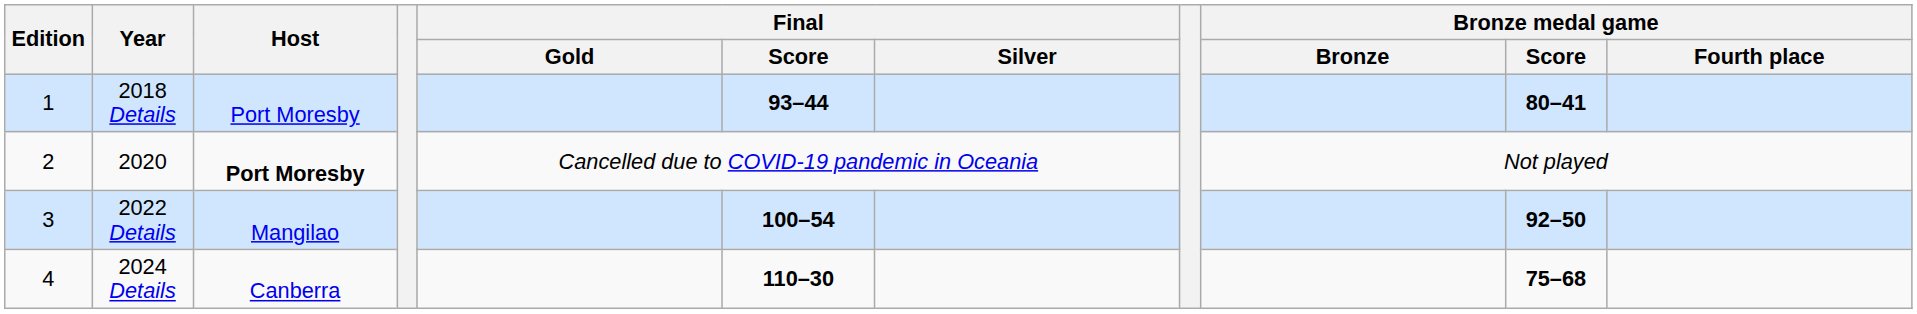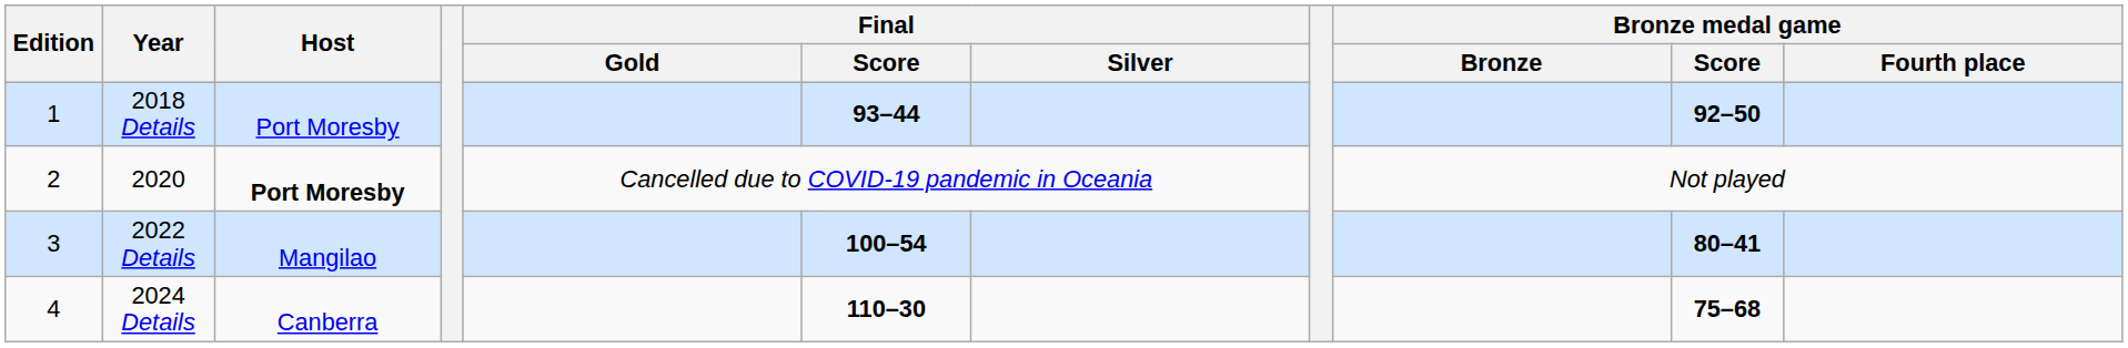2018 Details | Bronze medal game / Score: 80–41 -> 92–50
2022 Details | Bronze medal game / Score: 92–50 -> 80–41
